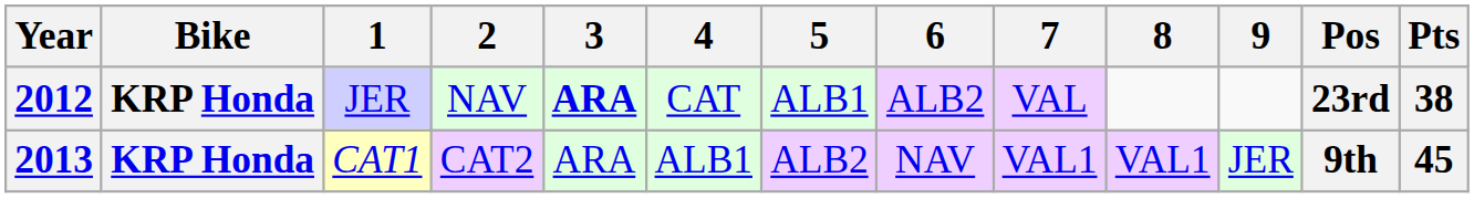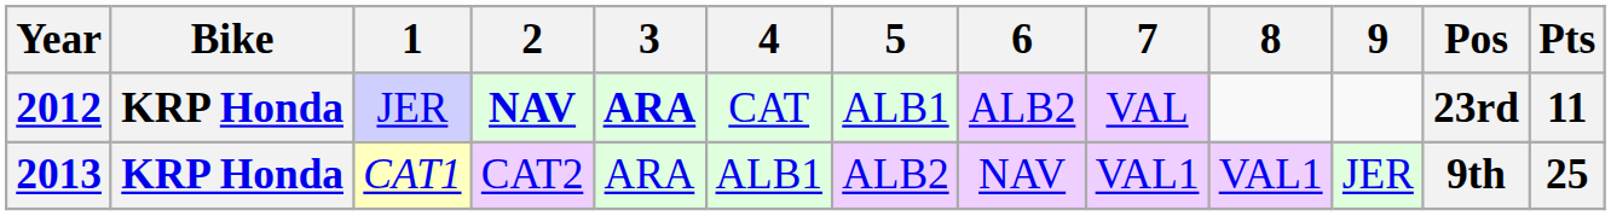2012 | 2: normal -> bold
2012 | Pts: 38 -> 11
2013 | Pts: 45 -> 25
